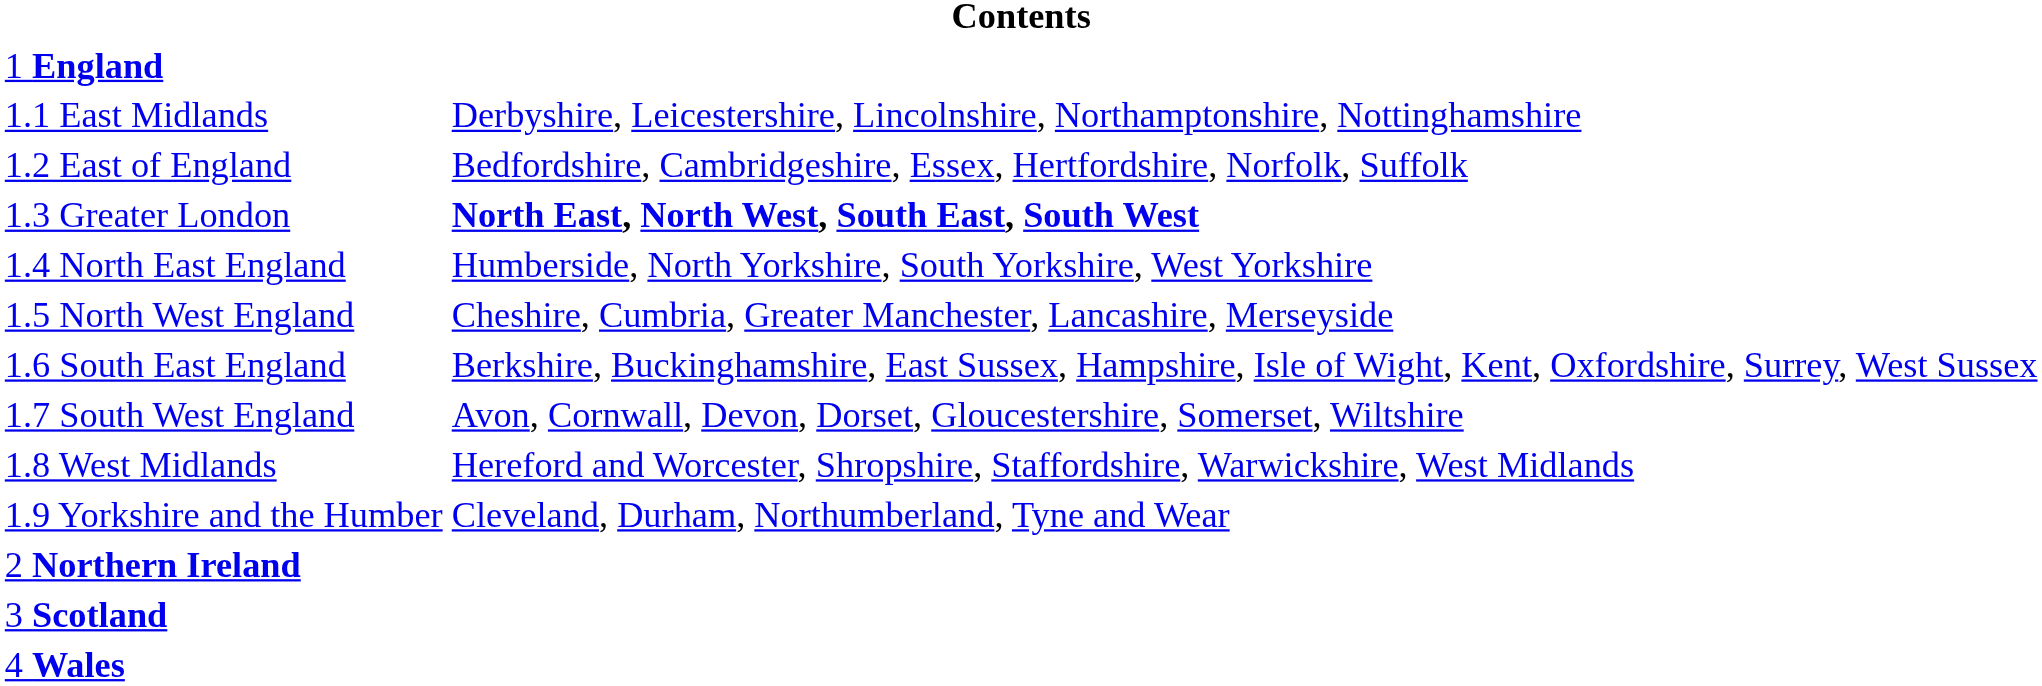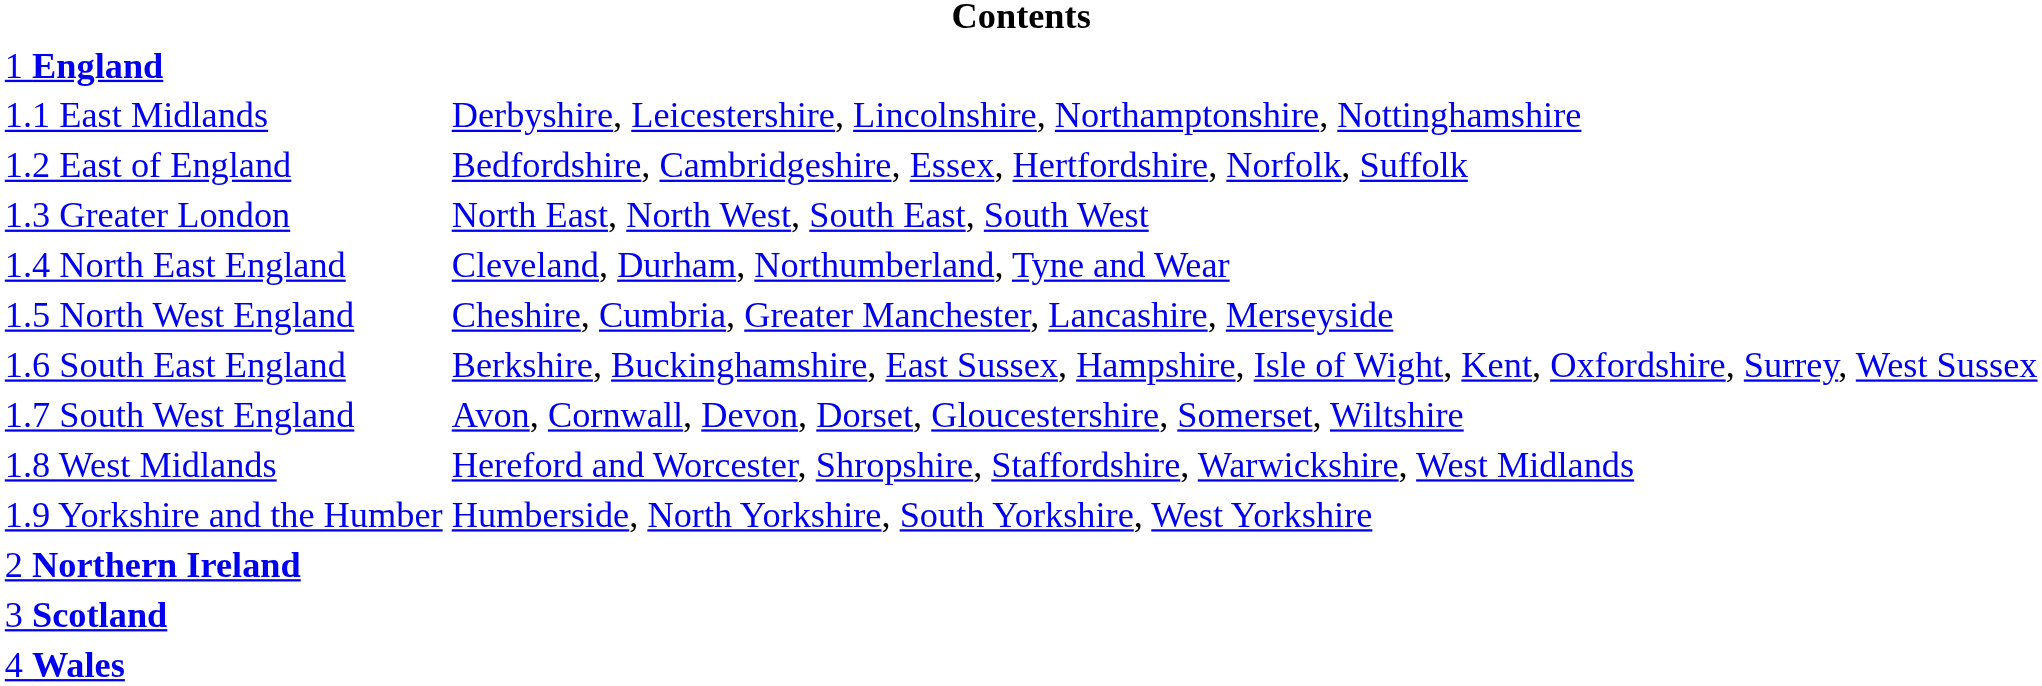1.3 Greater London | column 2: bold -> normal
1.4 North East England | column 2: Humberside, North Yorkshire, South Yorkshire, West Yorkshire -> Cleveland, Durham, Northumberland, Tyne and Wear
1.9 Yorkshire and the Humber | column 2: Cleveland, Durham, Northumberland, Tyne and Wear -> Humberside, North Yorkshire, South Yorkshire, West Yorkshire
